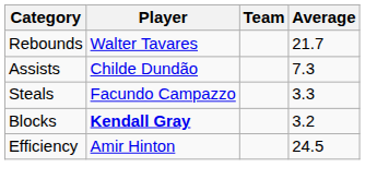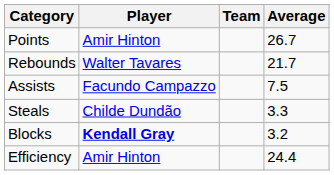+ row: Points | Amir Hinton | 26.7
Assists | Player: Childe Dundão -> Facundo Campazzo
Assists | Average: 7.3 -> 7.5
Steals | Player: Facundo Campazzo -> Childe Dundão
Efficiency | Average: 24.5 -> 24.4
